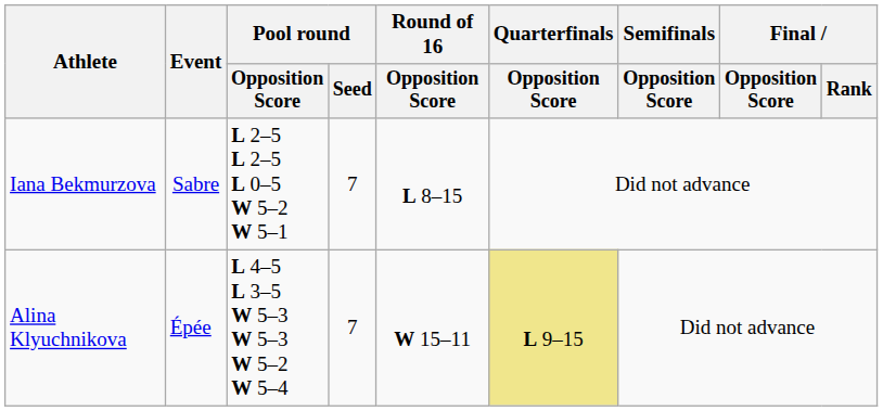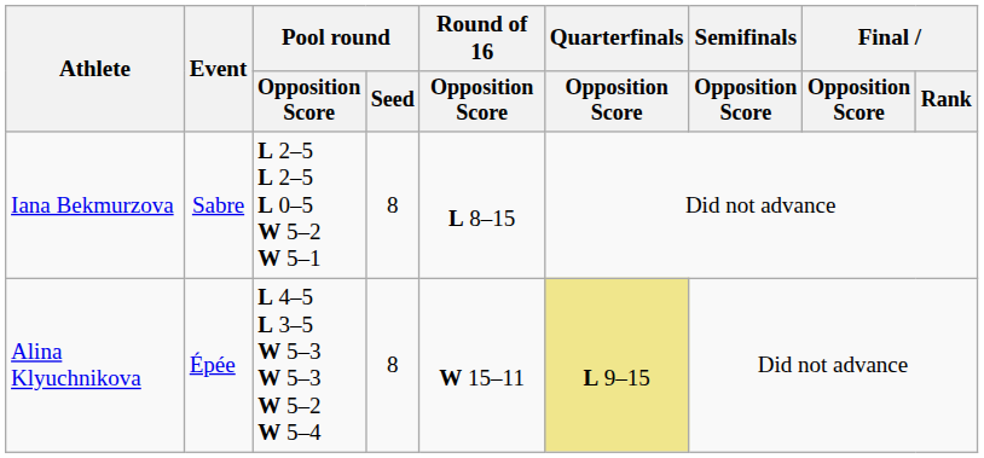Iana Bekmurzova | Pool round / Seed: 7 -> 8
Alina Klyuchnikova | Pool round / Seed: 7 -> 8
